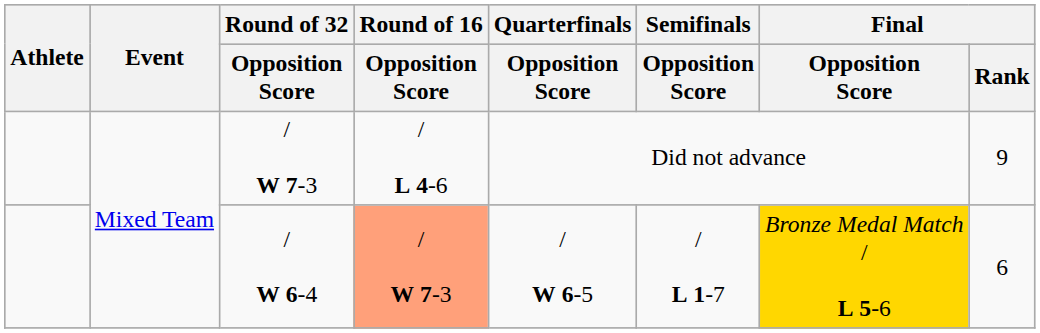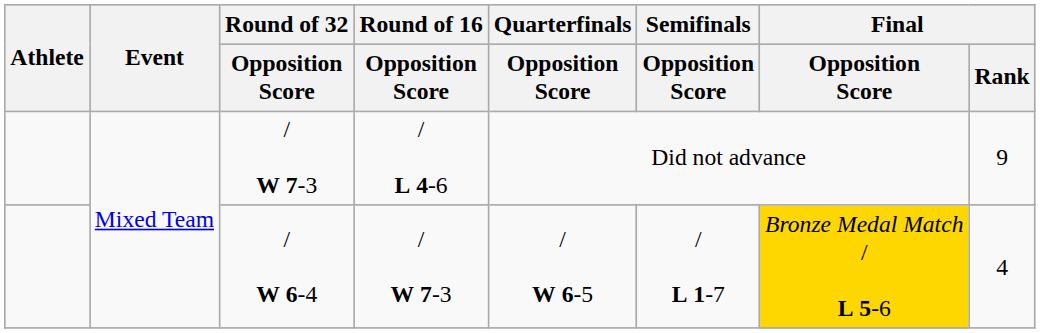/ W 6-4 | Round of 16 / Opposition Score: lightsalmon background -> no background
/ W 6-4 | Final / Rank: 6 -> 4
